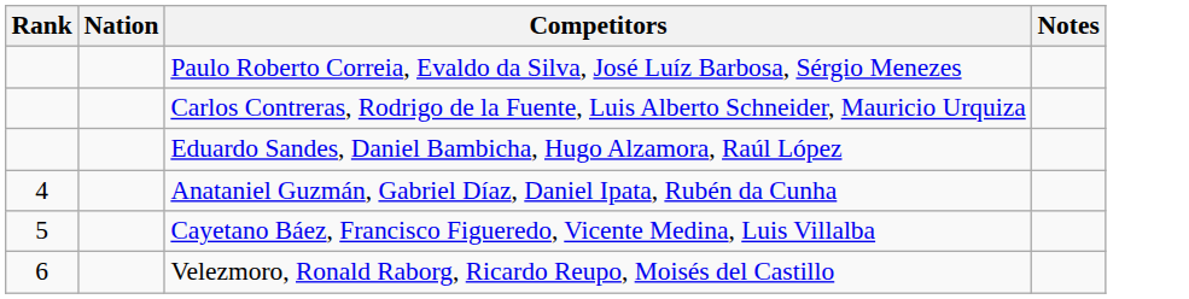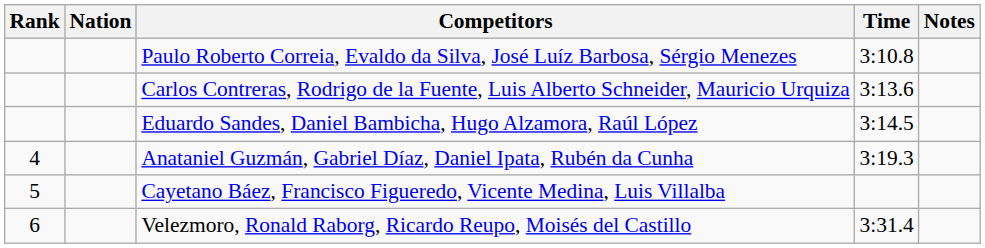+ column: Time | 3:10.8 | 3:13.6 | 3:14.5 | 3:19.3 | 3:31.4
